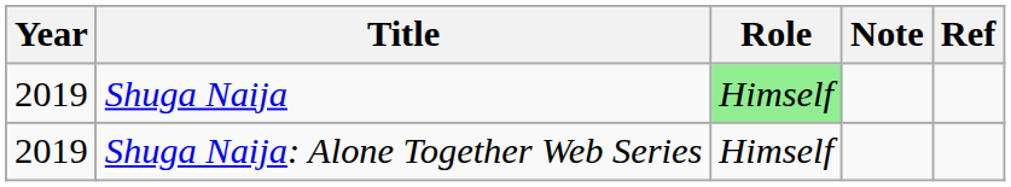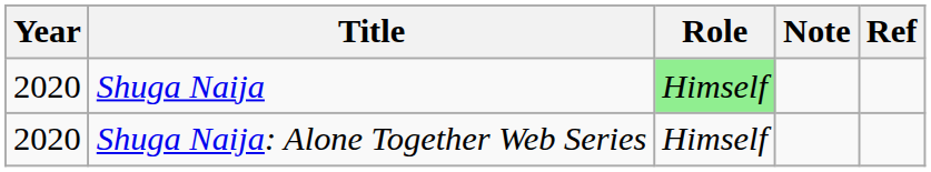Shuga Naija | Year: 2019 -> 2020
Shuga Naija: Alone Together Web Series | Year: 2019 -> 2020
